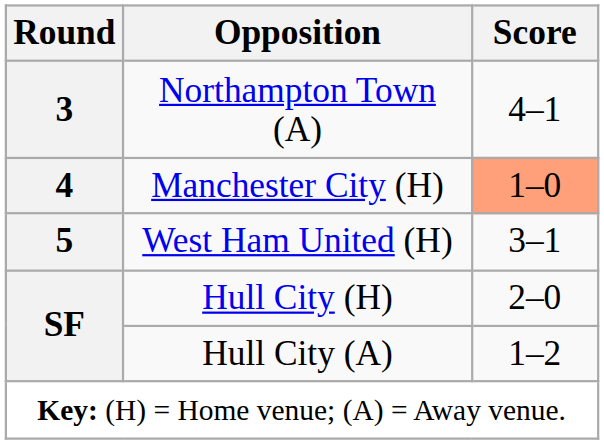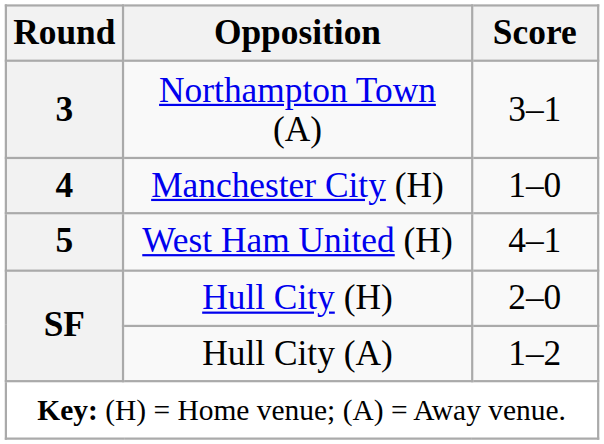Northampton Town (A) | Score: 4–1 -> 3–1
Manchester City (H) | Score: lightsalmon background -> no background
West Ham United (H) | Score: 3–1 -> 4–1
